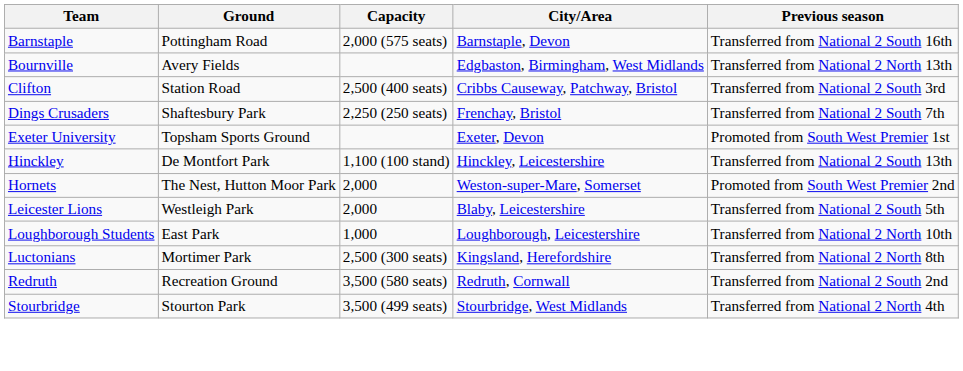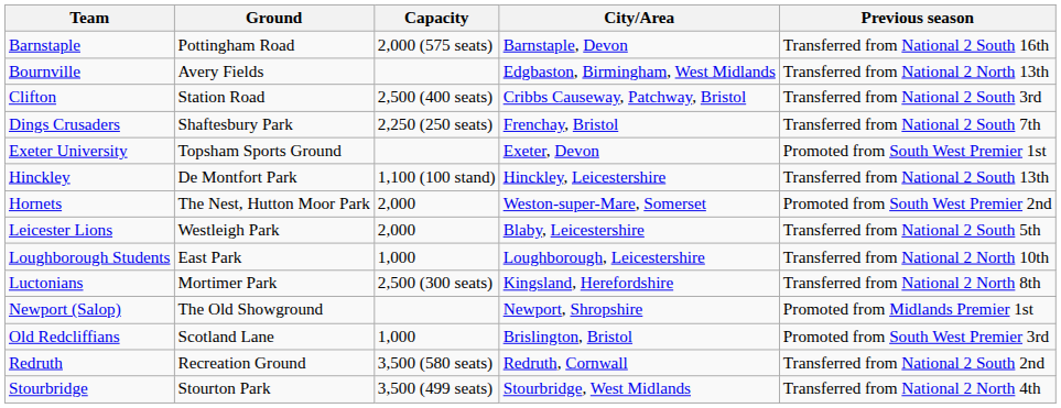+ row: Newport (Salop) | The Old Showground | Newport, Shropshire | Promoted from Midlands Premier 1st
+ row: Old Redcliffians | Scotland Lane | 1,000 | Brislington, Bristol | Promoted from South West Premier 3rd
